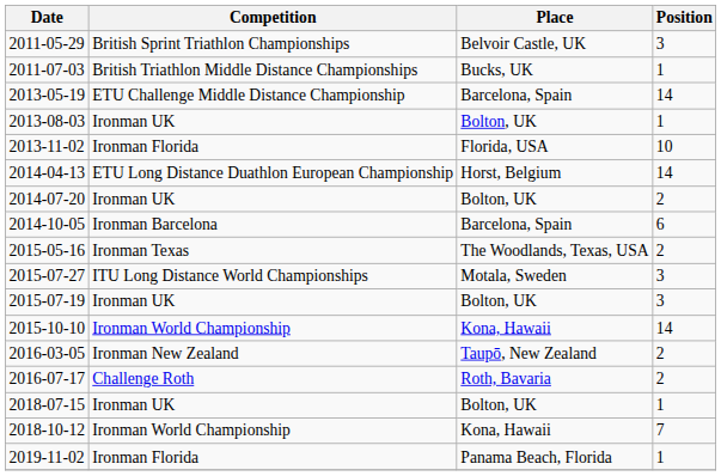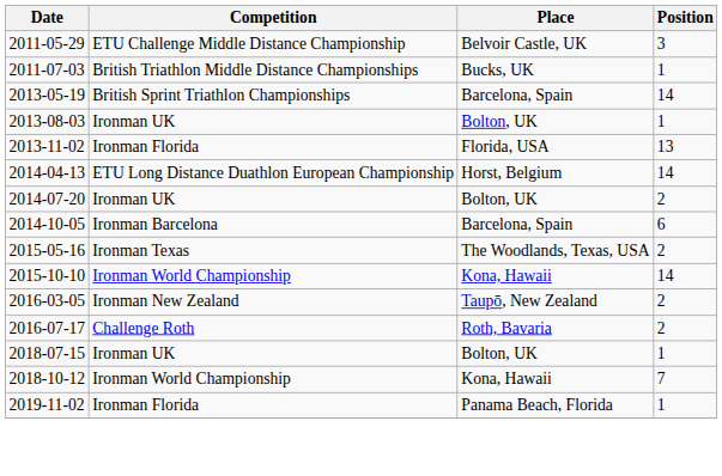2011-05-29 | Competition: British Sprint Triathlon Championships -> ETU Challenge Middle Distance Championship
2013-05-19 | Competition: ETU Challenge Middle Distance Championship -> British Sprint Triathlon Championships
2013-11-02 | Position: 10 -> 13
- row: 2015-07-27 | ITU Long Distance World Championships | Motala, Sweden | 3
- row: 2015-07-19 | Ironman UK | Bolton, UK | 3
